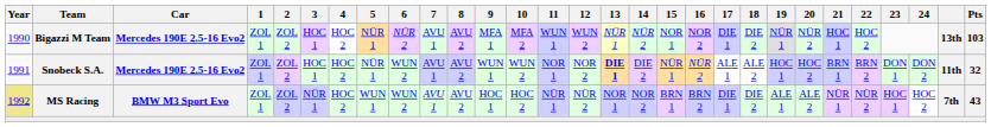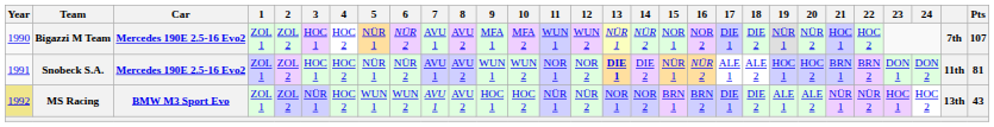Bigazzi M Team | column 28: 13th -> 7th
Bigazzi M Team | Pts: 103 -> 107
Snobeck S.A. | 6: WUN 2 -> NÜR 2
Snobeck S.A. | Pts: 32 -> 81
MS Racing | column 28: 7th -> 13th
